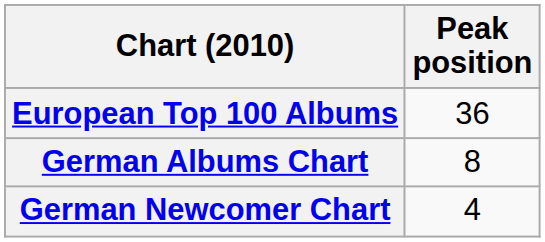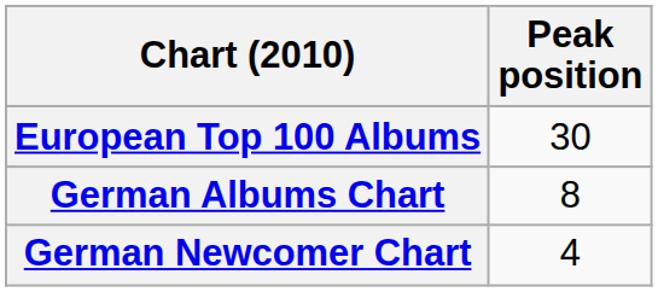European Top 100 Albums | Peak position: 36 -> 30
